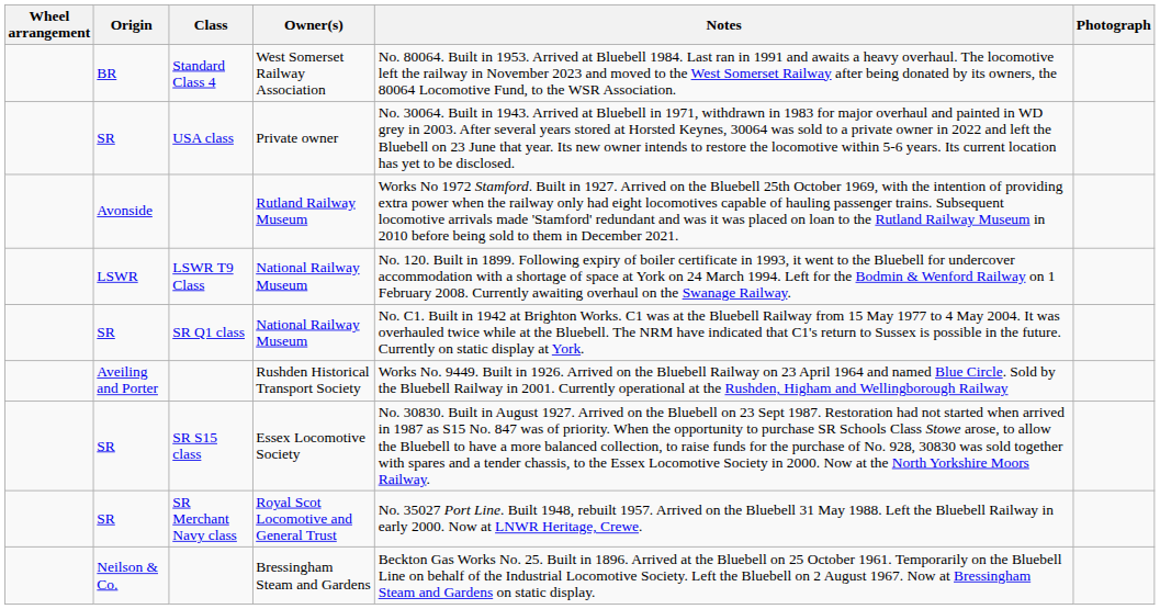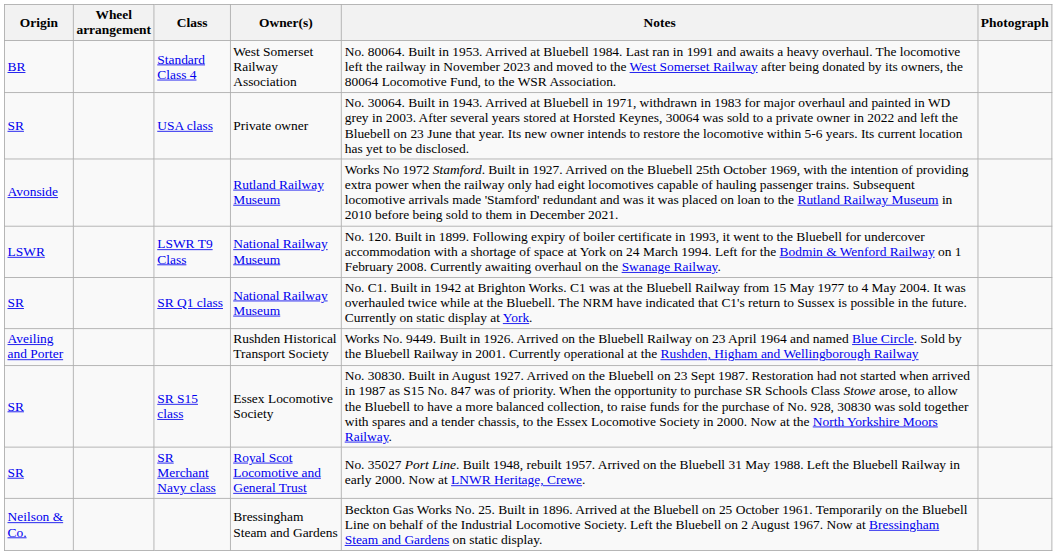columns swapped: Origin <-> Wheel arrangement
